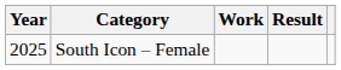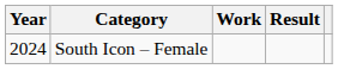South Icon – Female | Year: 2025 -> 2024
